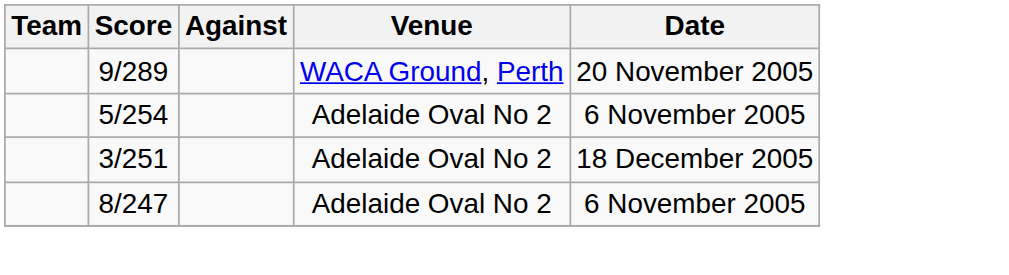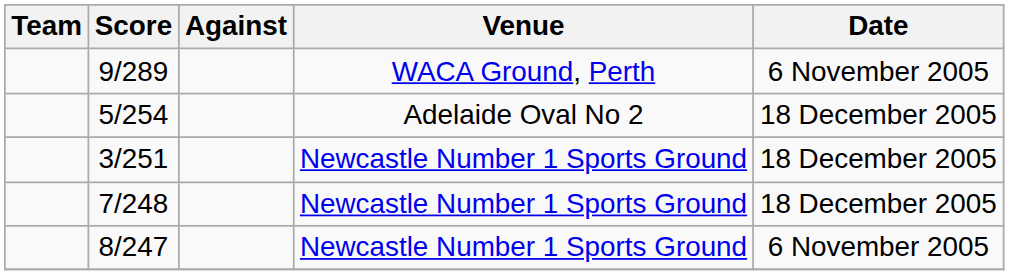9/289 | Date: 20 November 2005 -> 6 November 2005
5/254 | Date: 6 November 2005 -> 18 December 2005
3/251 | Venue: Adelaide Oval No 2 -> Newcastle Number 1 Sports Ground
+ row: 7/248 | Newcastle Number 1 Sports Ground | 18 December 2005
8/247 | Venue: Adelaide Oval No 2 -> Newcastle Number 1 Sports Ground
